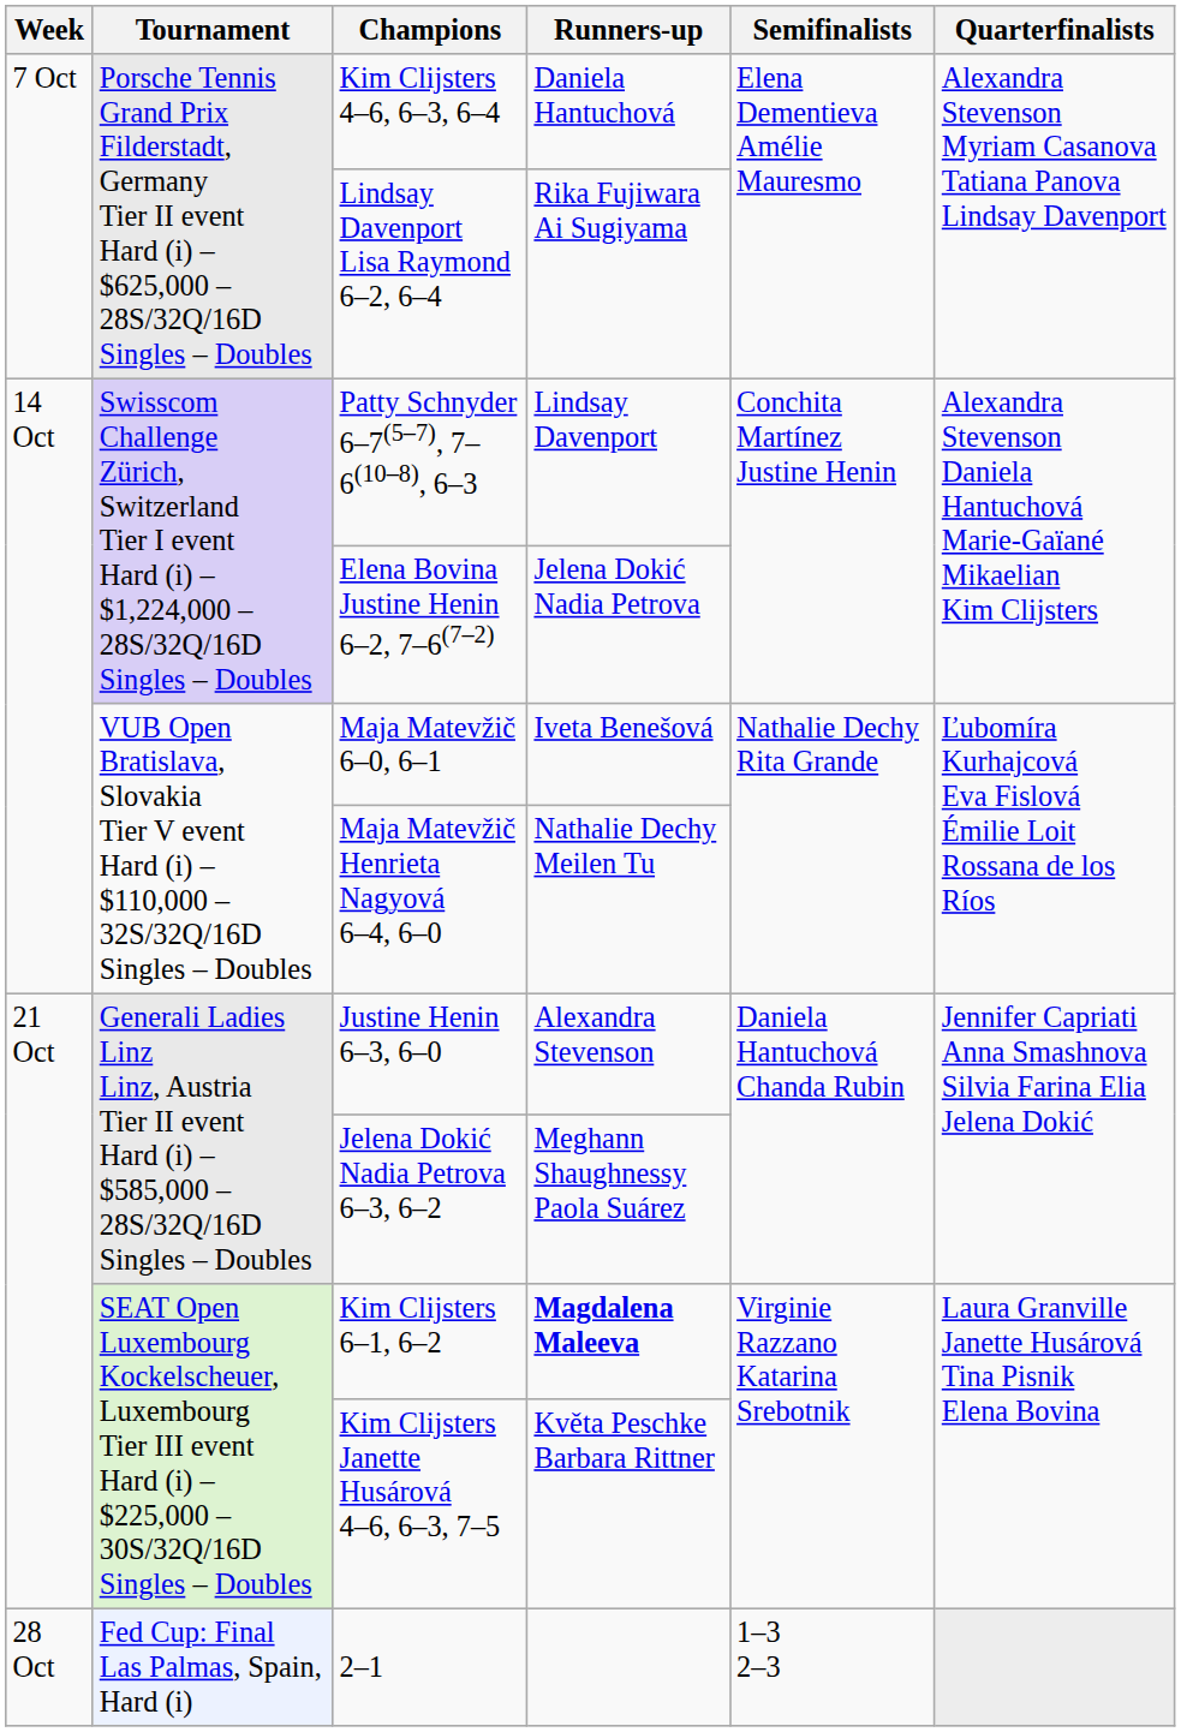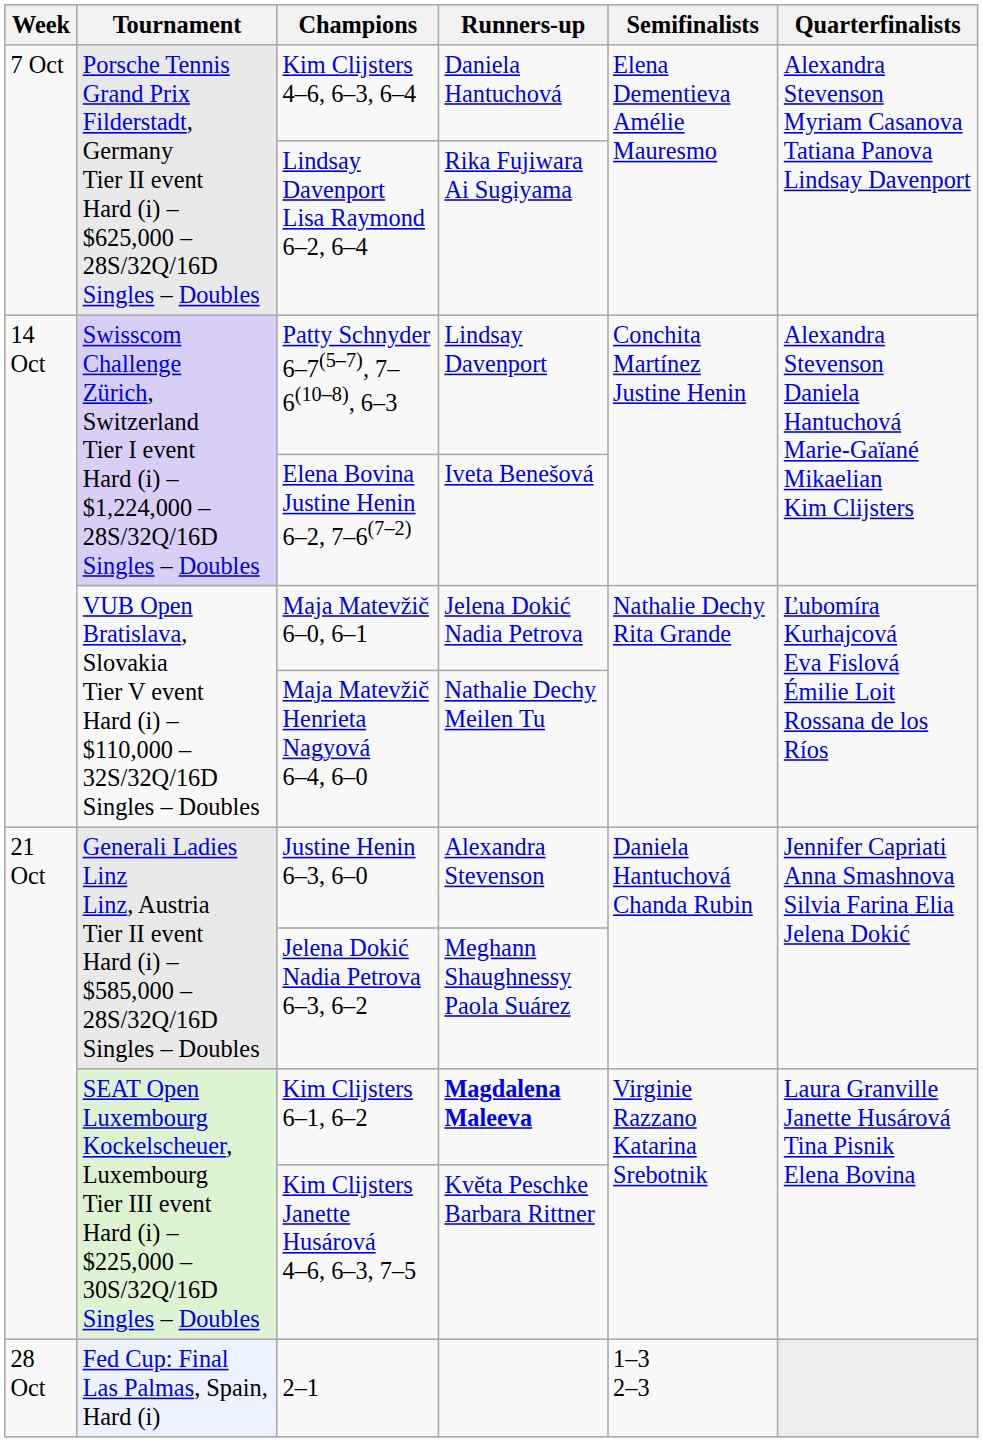Elena Bovina Justine Henin 6–2, 7–6(7–2) | Runners-up: Jelena Dokić Nadia Petrova -> Iveta Benešová
Maja Matevžič 6–0, 6–1 | Runners-up: Iveta Benešová -> Jelena Dokić Nadia Petrova
